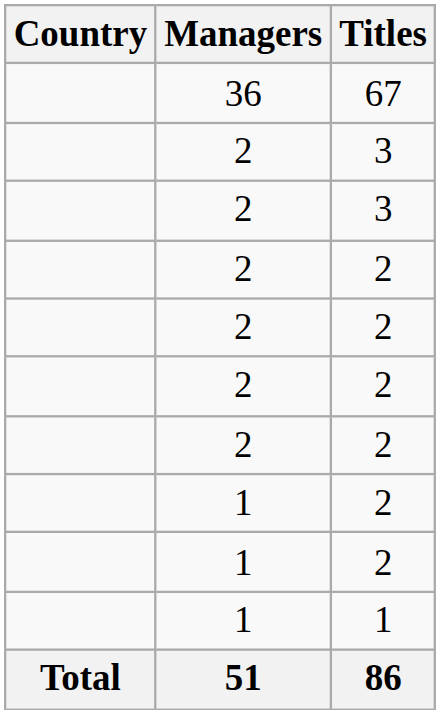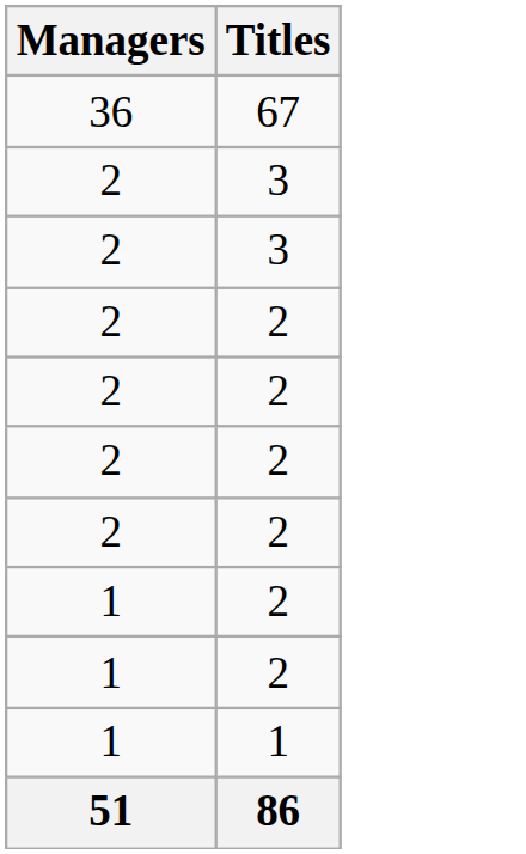- column: Country | Total
